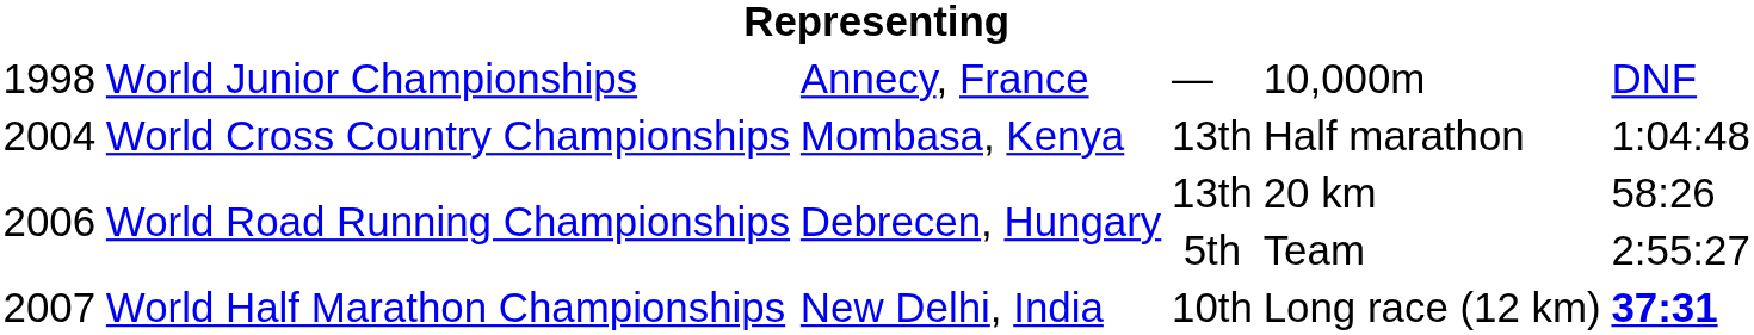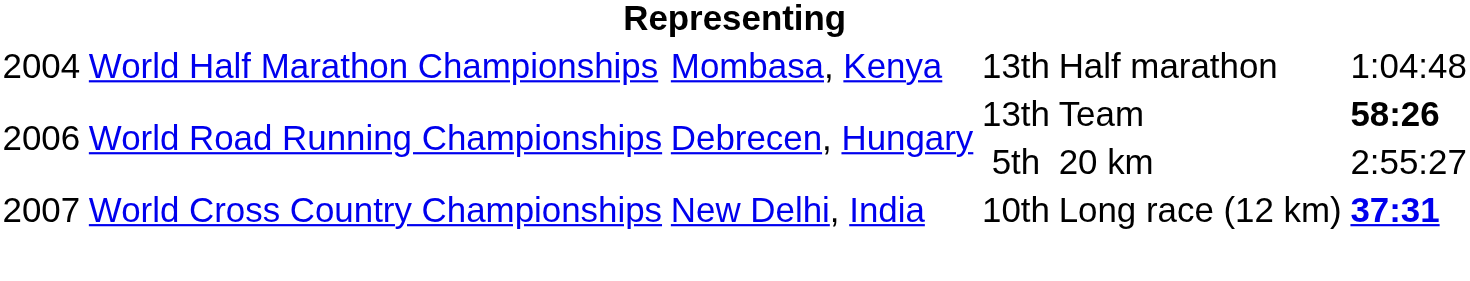- row: 1998 | World Junior Championships | Annecy, France | — | 10,000m | DNF
2004 | column 2: World Cross Country Championships -> World Half Marathon Championships
2006 / 13th | column 5: 20 km -> Team
2006 / 13th | column 6: normal -> bold
2006 / 5th | column 5: Team -> 20 km
2007 | column 2: World Half Marathon Championships -> World Cross Country Championships
